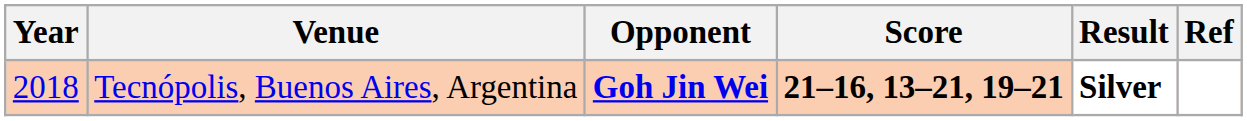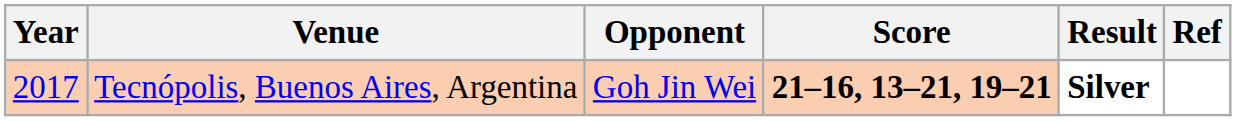Tecnópolis, Buenos Aires, Argentina | Year: 2018 -> 2017
Tecnópolis, Buenos Aires, Argentina | Opponent: bold -> normal
